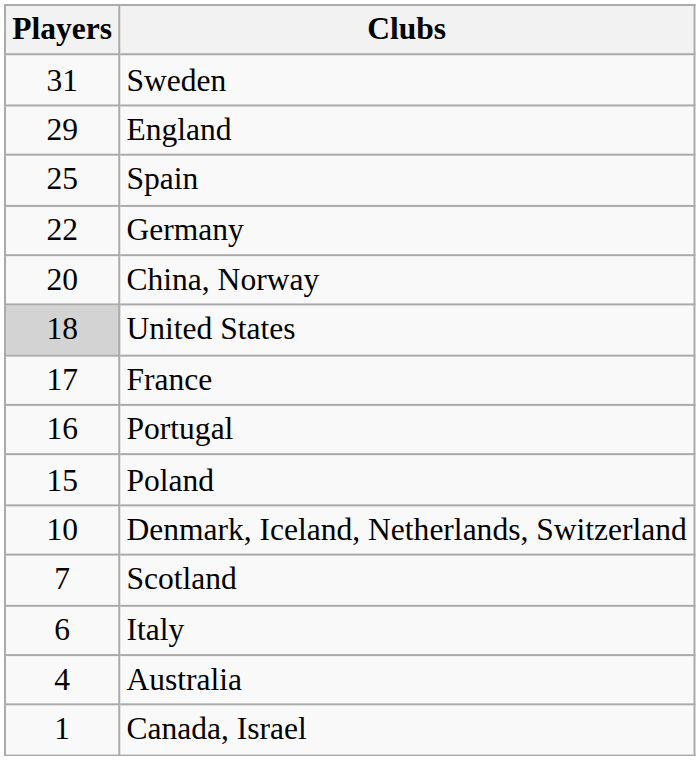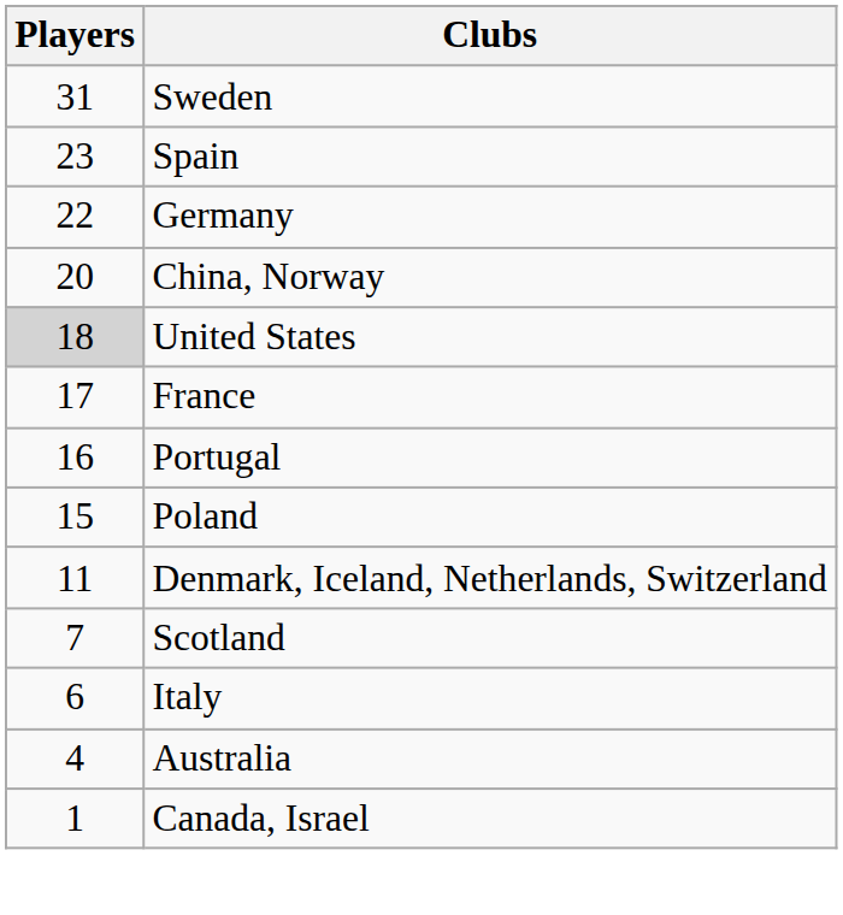- row: 29 | England
Spain | Players: 25 -> 23
Denmark, Iceland, Netherlands, Switzerland | Players: 10 -> 11
